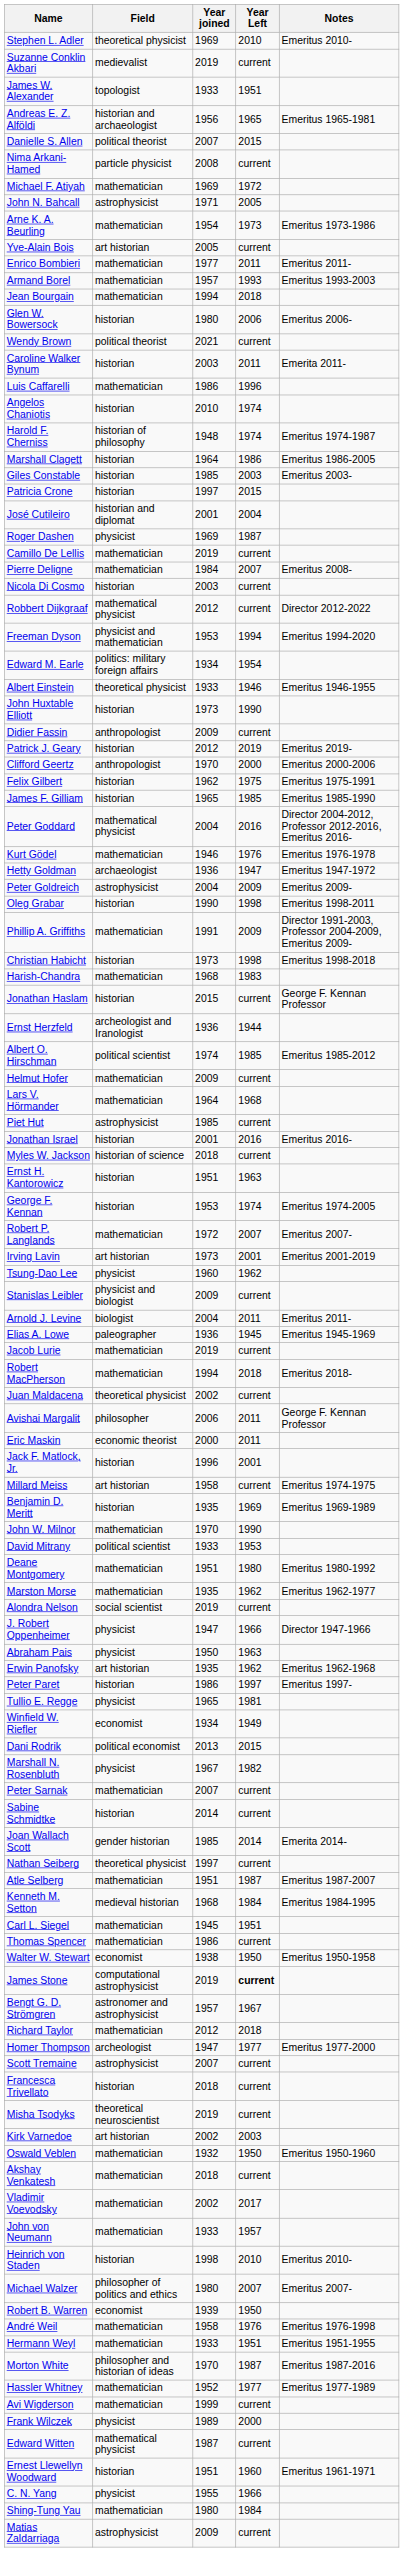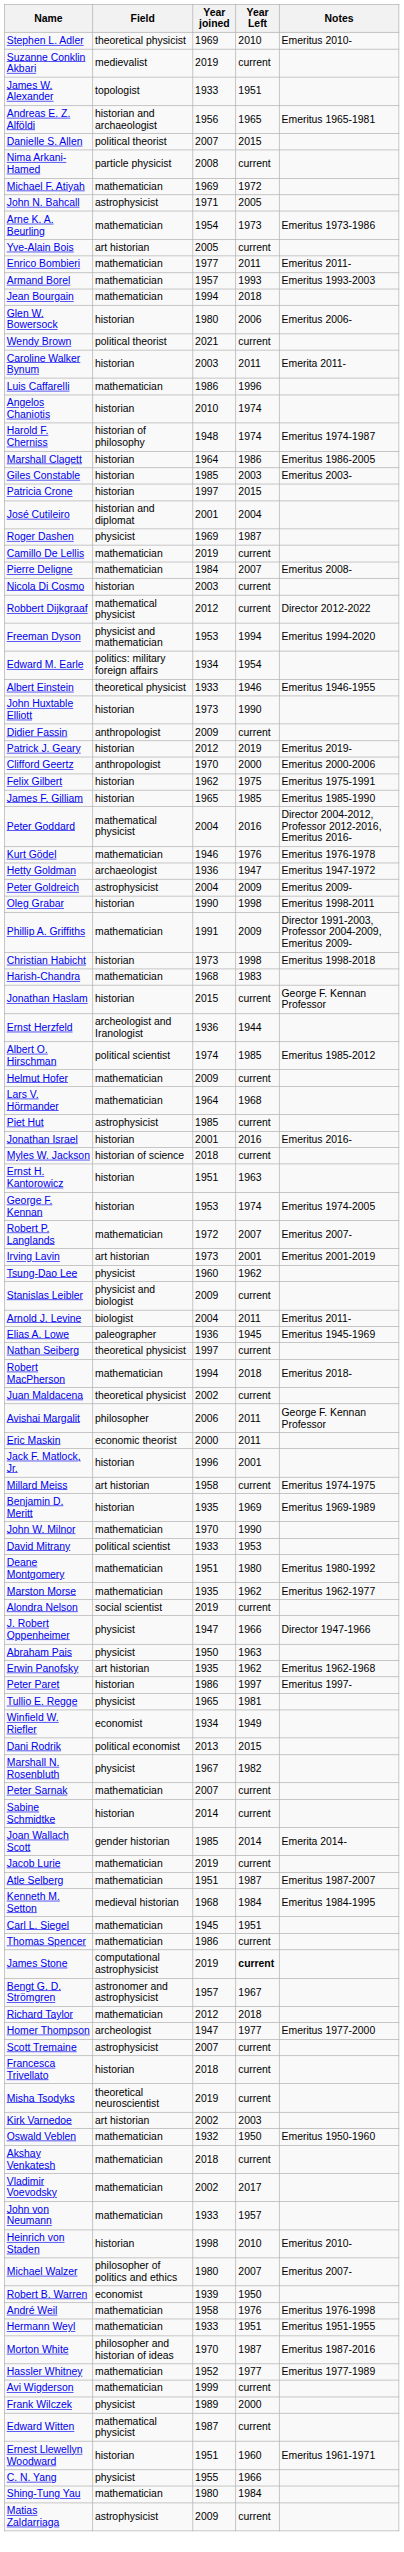rows swapped: Jacob Lurie <-> Nathan Seiberg
- row: Walter W. Stewart | economist | 1938 | 1950 | Emeritus 1950-1958
